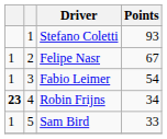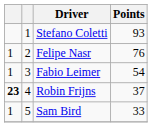Felipe Nasr | Points: 67 -> 76
Robin Frijns | Points: 34 -> 37
